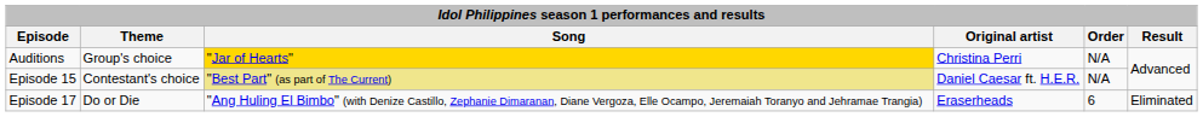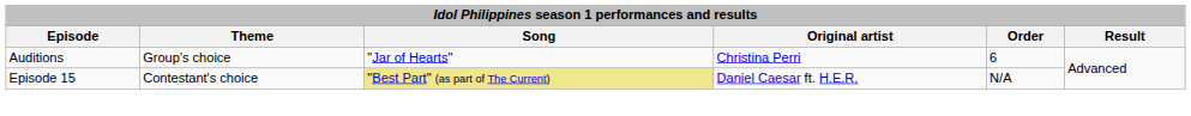Auditions | Song: gold background -> no background
Auditions | Order: N/A -> 6
- row: Episode 17 | Do or Die | "Ang Huling El Bimbo" (with Denize Castillo, Zephanie Dimaranan, Diane Vergoza, Elle Ocampo, Jeremaiah Toranyo and Jehramae Trangia) | Eraserheads | 6 | Eliminated
